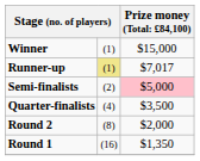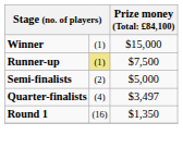Runner-up | column 3: $7,017 -> $7,500
Semi-finalists | column 3: pink background -> no background
Quarter-finalists | column 3: $3,500 -> $3,497
- row: Round 2 | (8) | $2,000
